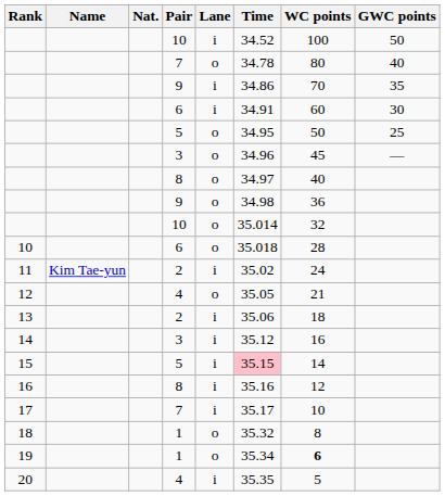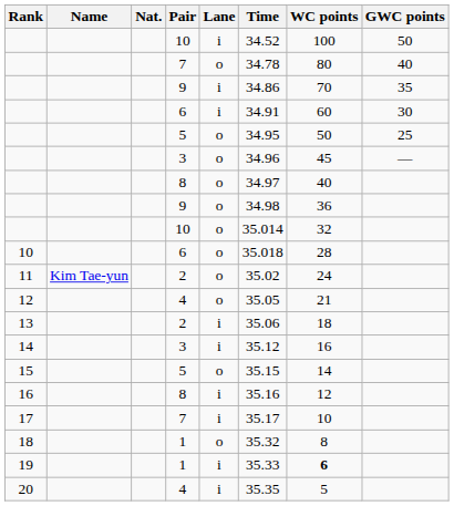11 | Lane: i -> o
15 | Lane: i -> o
15 | Time: pink background -> no background
19 | Lane: o -> i
19 | Time: 35.34 -> 35.33
